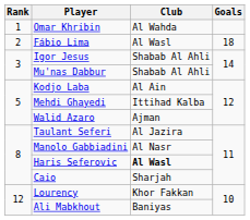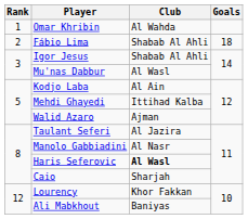Fábio Lima | Club: Al Wasl -> Shabab Al Ahli
Mu'nas Dabbur | Club: Shabab Al Ahli -> Al Wasl
